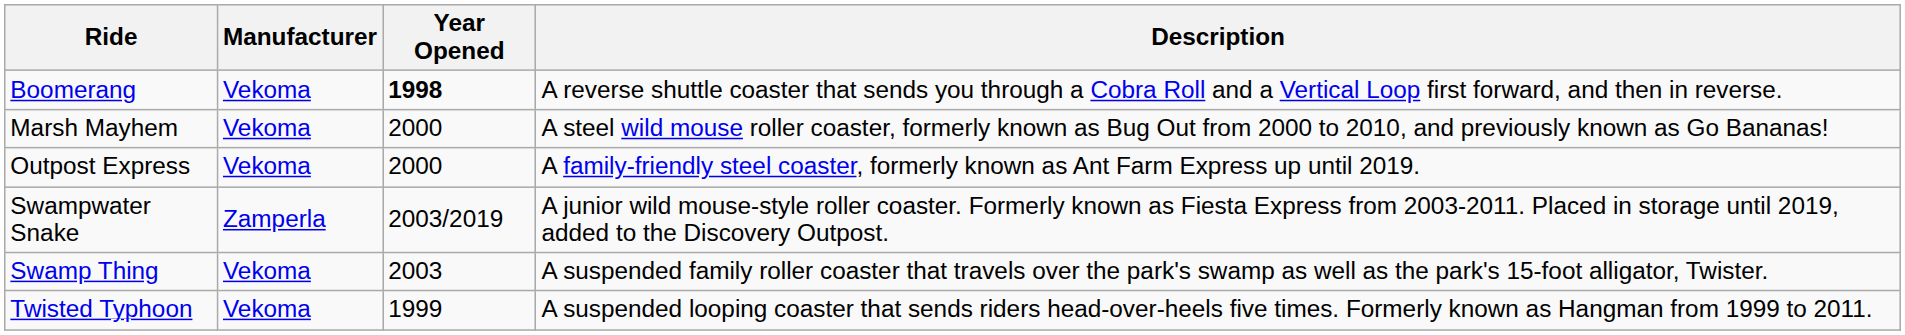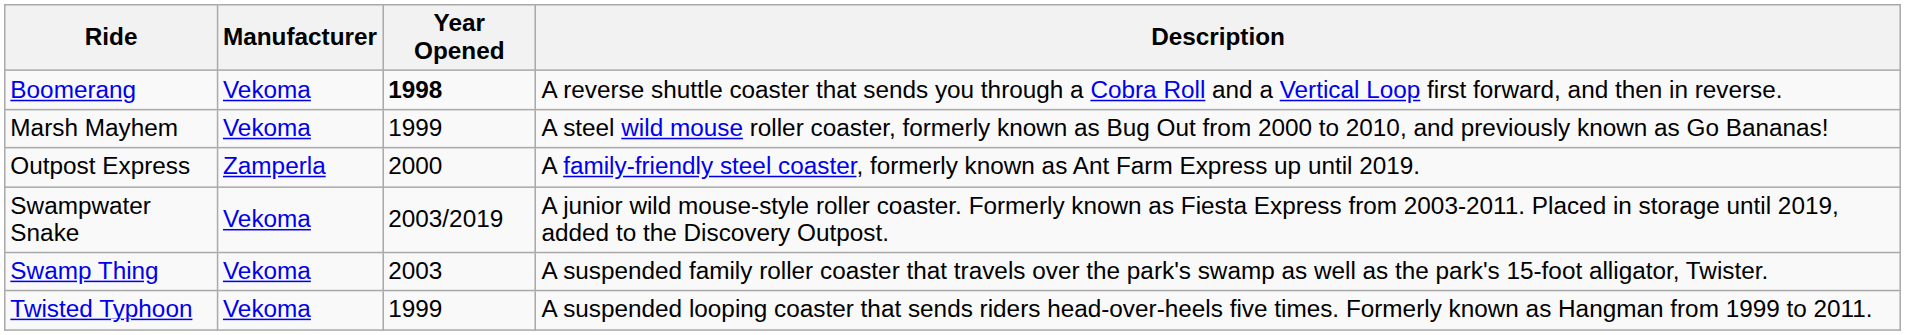Marsh Mayhem | Year Opened: 2000 -> 1999
Outpost Express | Manufacturer: Vekoma -> Zamperla
Swampwater Snake | Manufacturer: Zamperla -> Vekoma
